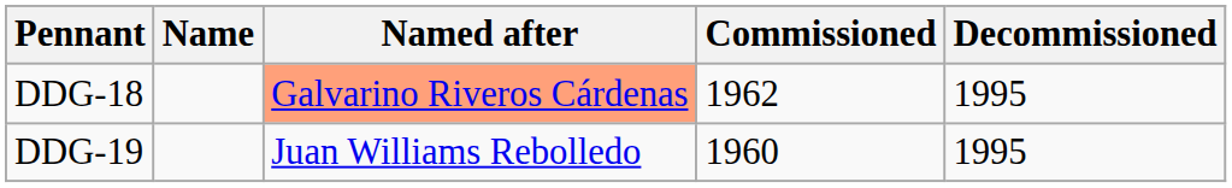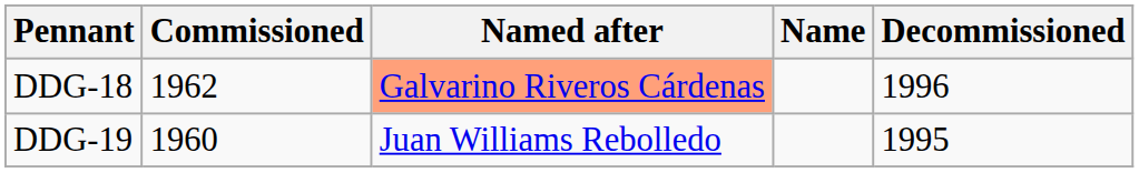columns swapped: Name <-> Commissioned
DDG-18 | Decommissioned: 1995 -> 1996
